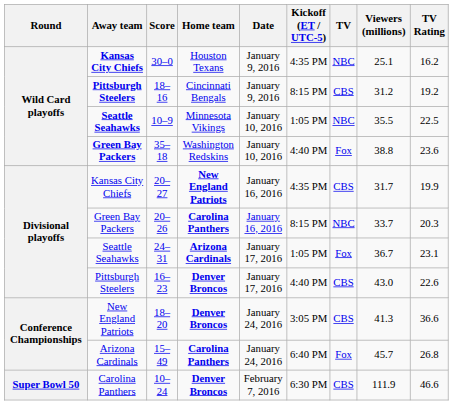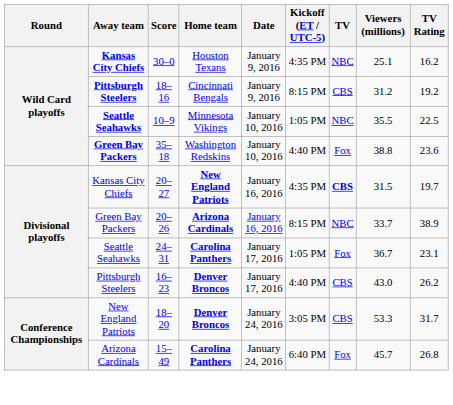20–27 | TV: normal -> bold
20–27 | Viewers (millions): 31.7 -> 31.5
20–27 | TV Rating: 19.9 -> 19.7
20–26 | Home team: Carolina Panthers -> Arizona Cardinals
20–26 | TV Rating: 20.3 -> 38.9
24–31 | Home team: Arizona Cardinals -> Carolina Panthers
16–23 | TV Rating: 22.6 -> 26.2
18–20 | Viewers (millions): 41.3 -> 53.3
18–20 | TV Rating: 36.6 -> 31.7
- row: Super Bowl 50 | Carolina Panthers | 10–24 | Denver Broncos | February 7, 2016 | 6:30 PM | CBS | 111.9 | 46.6
